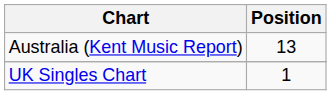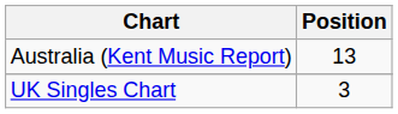UK Singles Chart | Position: 1 -> 3
